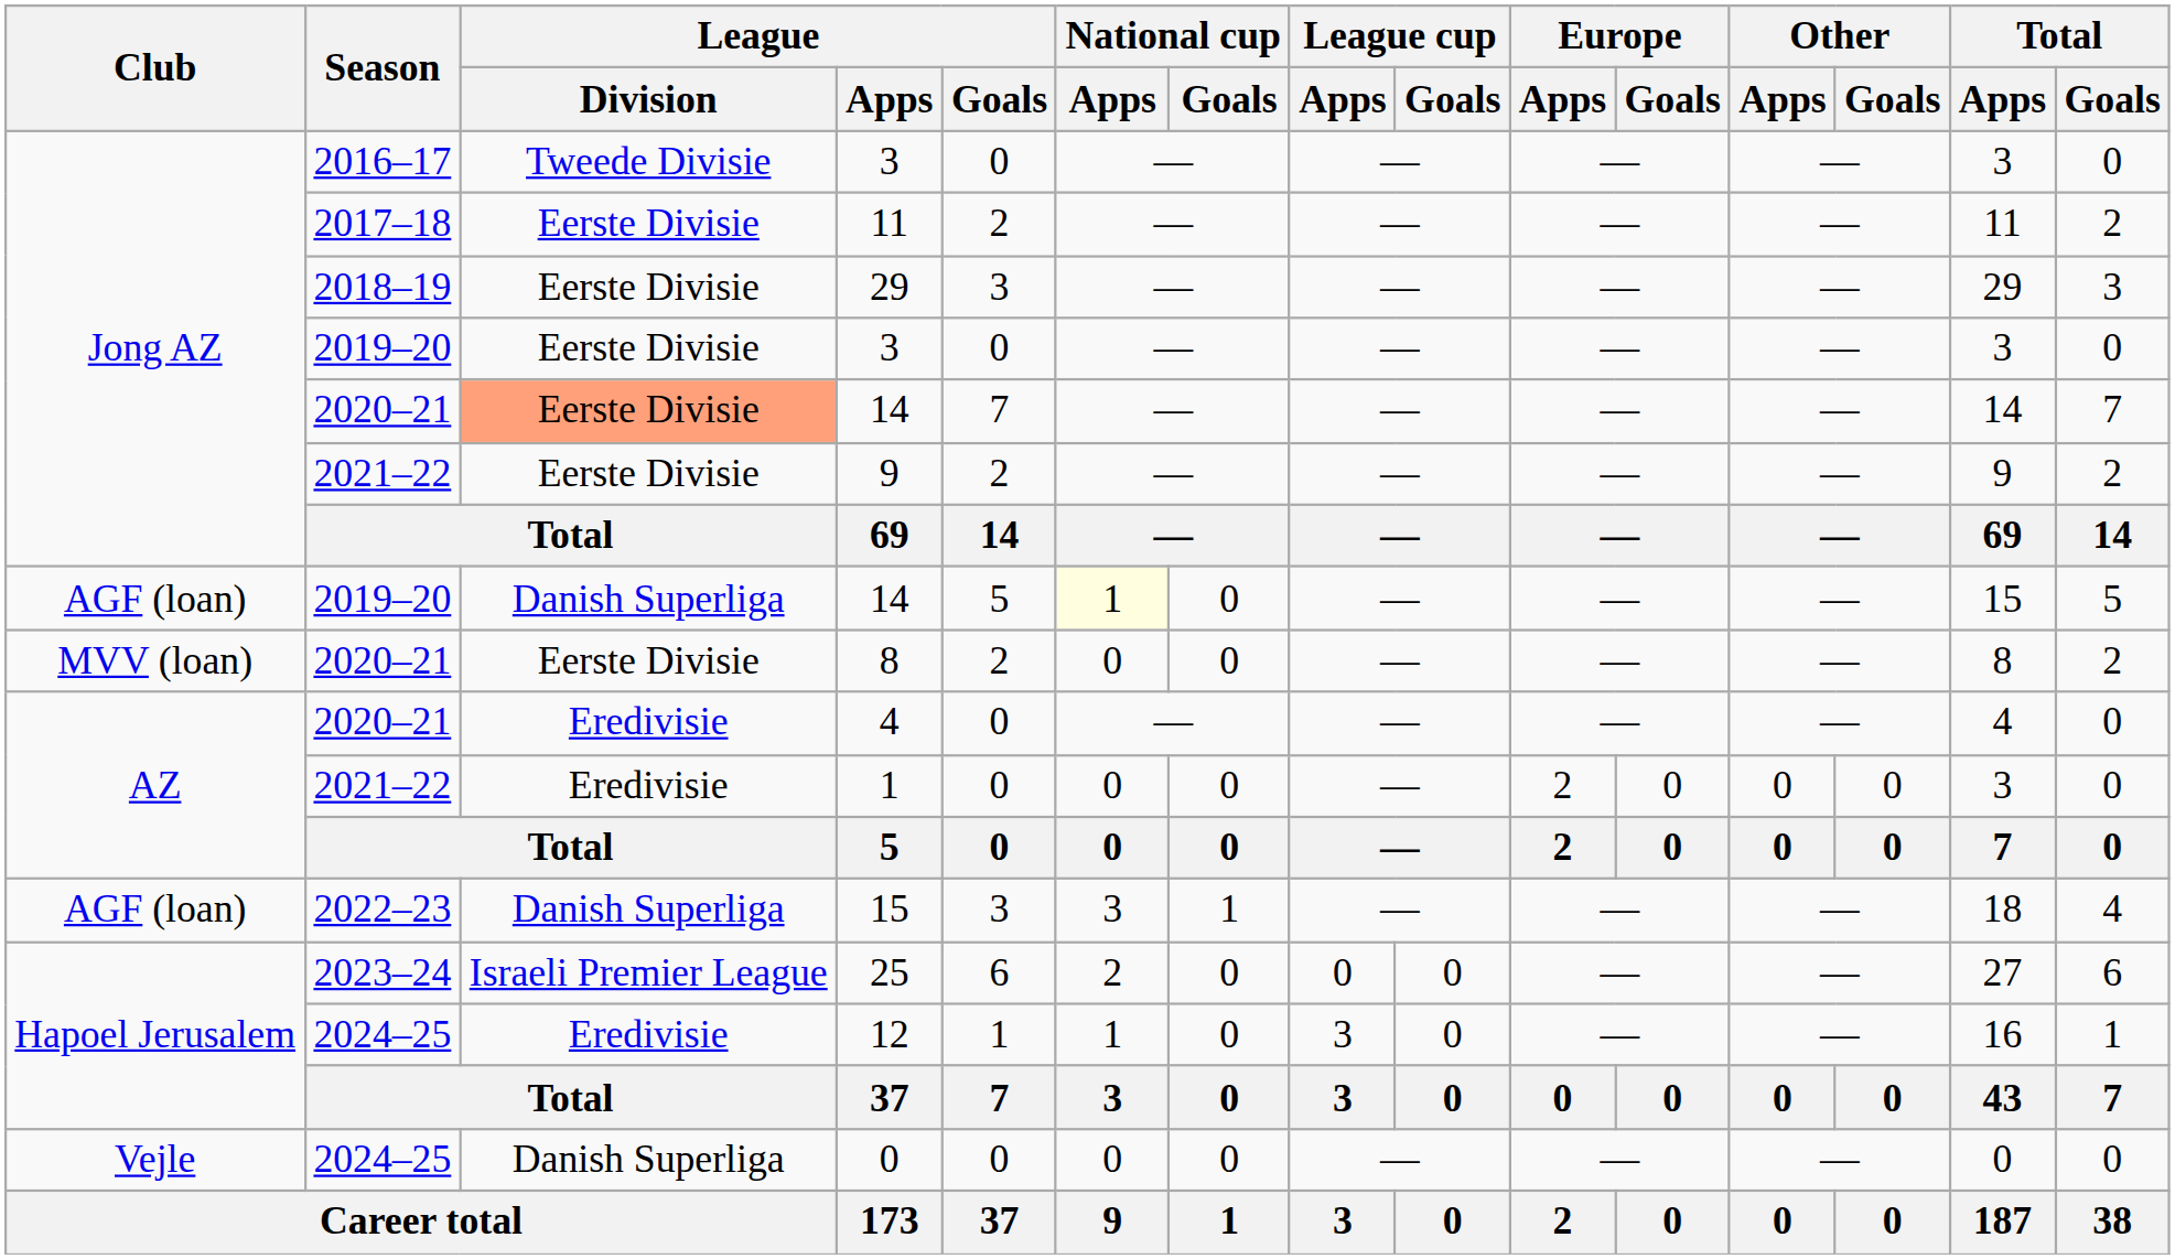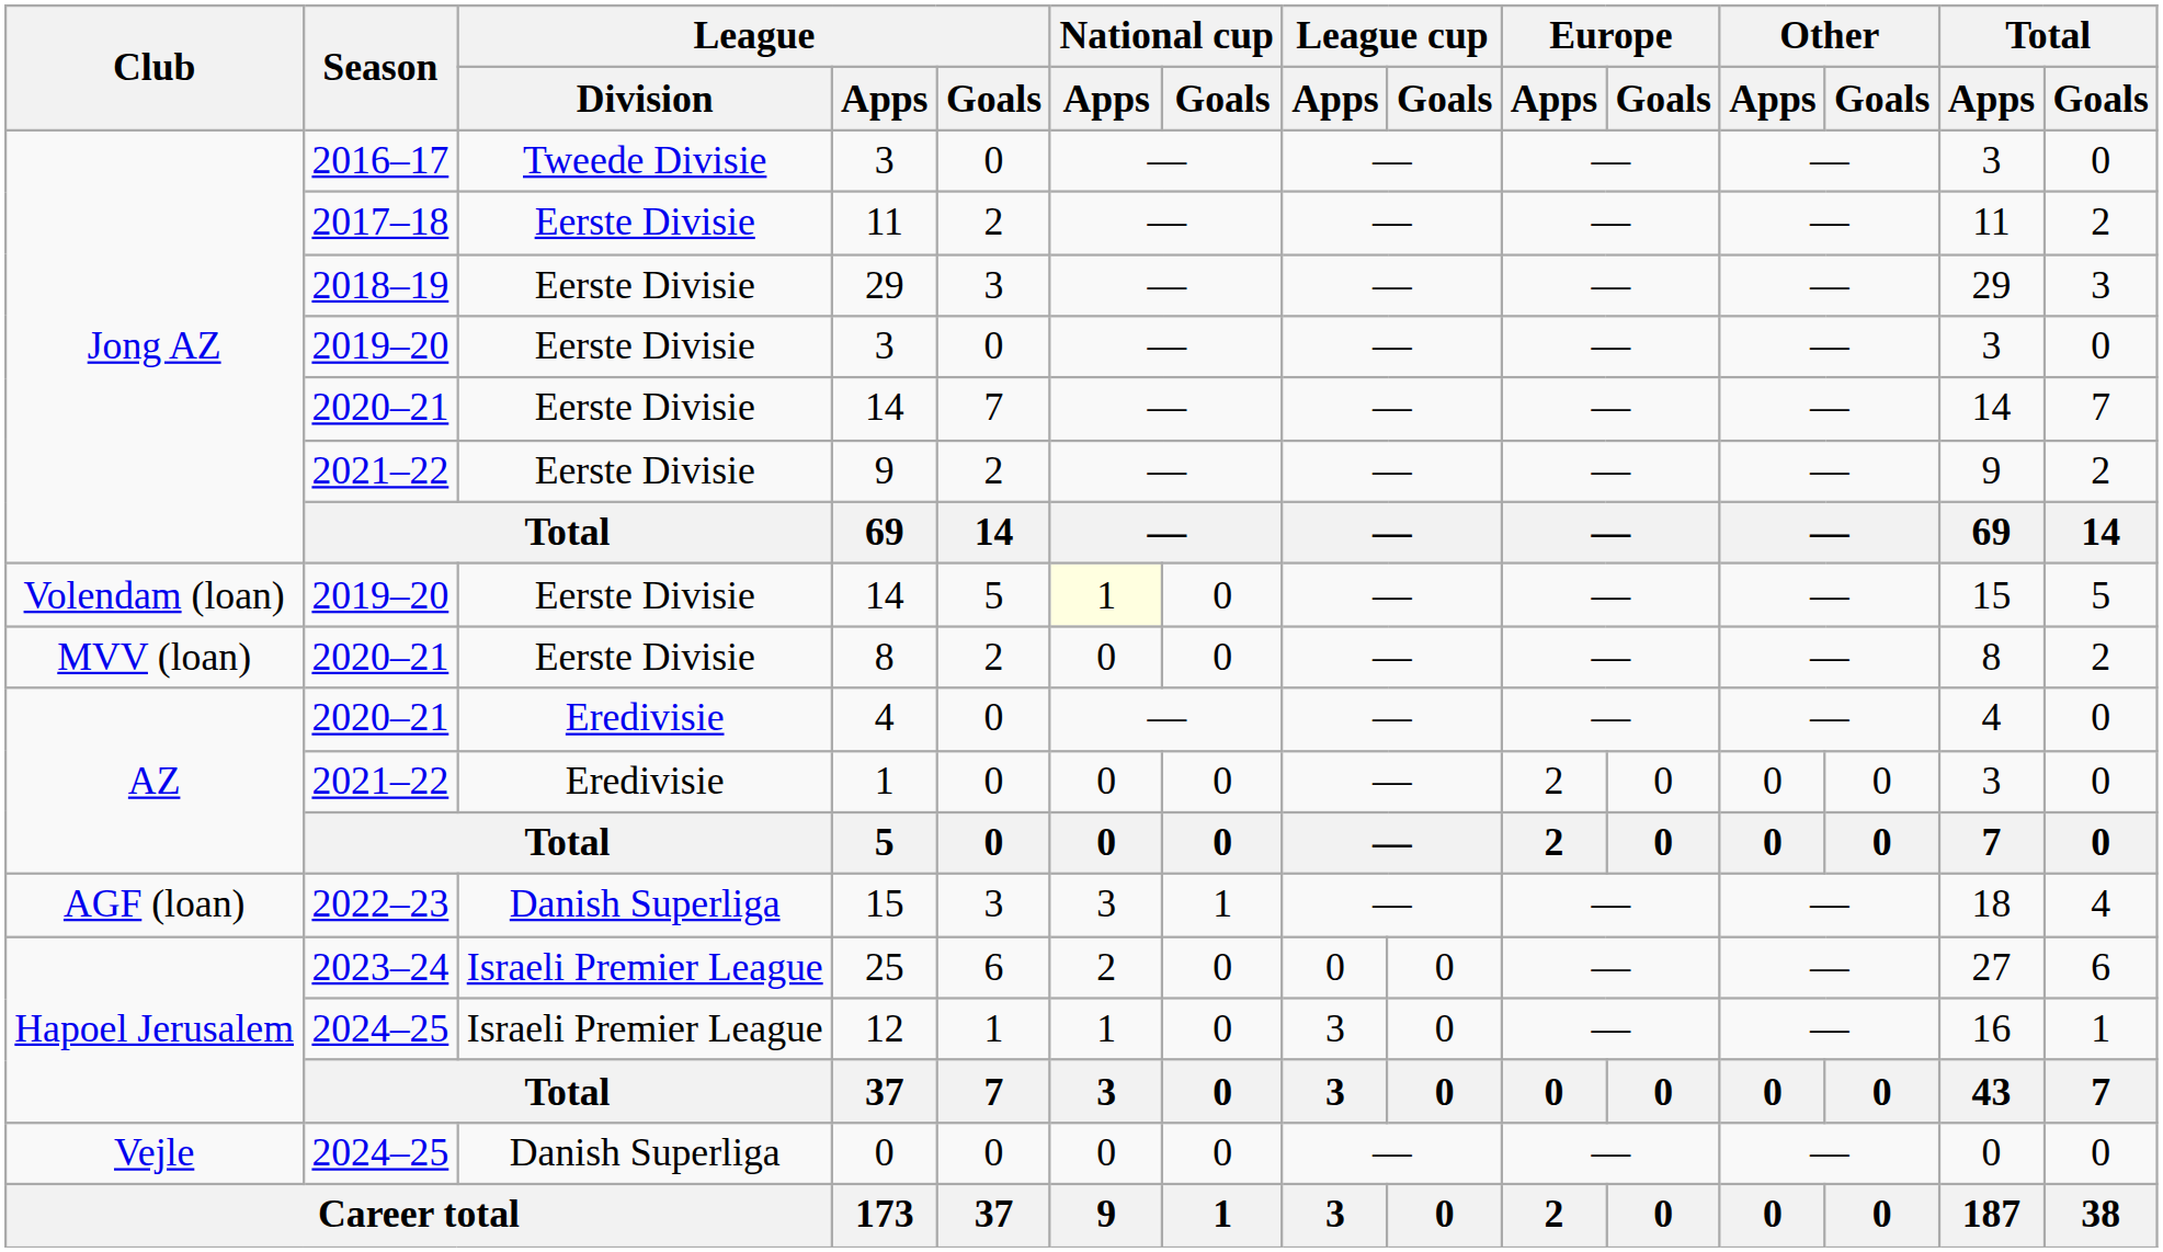2020–21 / 14 | League / Division: lightsalmon background -> no background
2019–20 / 14 | Club: AGF (loan) -> Volendam (loan)
2019–20 / 14 | League / Division: Danish Superliga -> Eerste Divisie
12 | League / Division: Eredivisie -> Israeli Premier League
